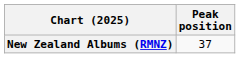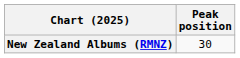New Zealand Albums (RMNZ) | Peak position: 37 -> 30
